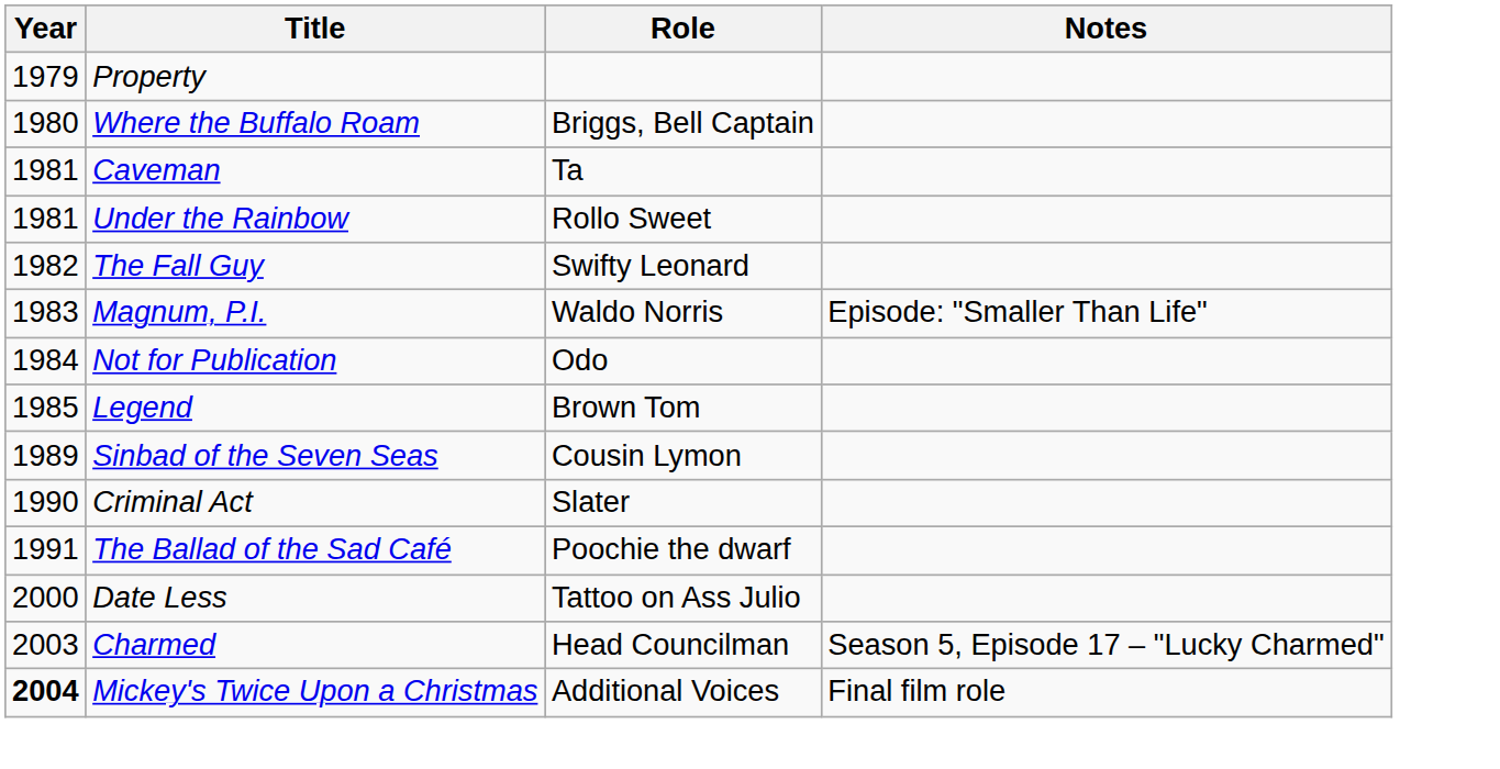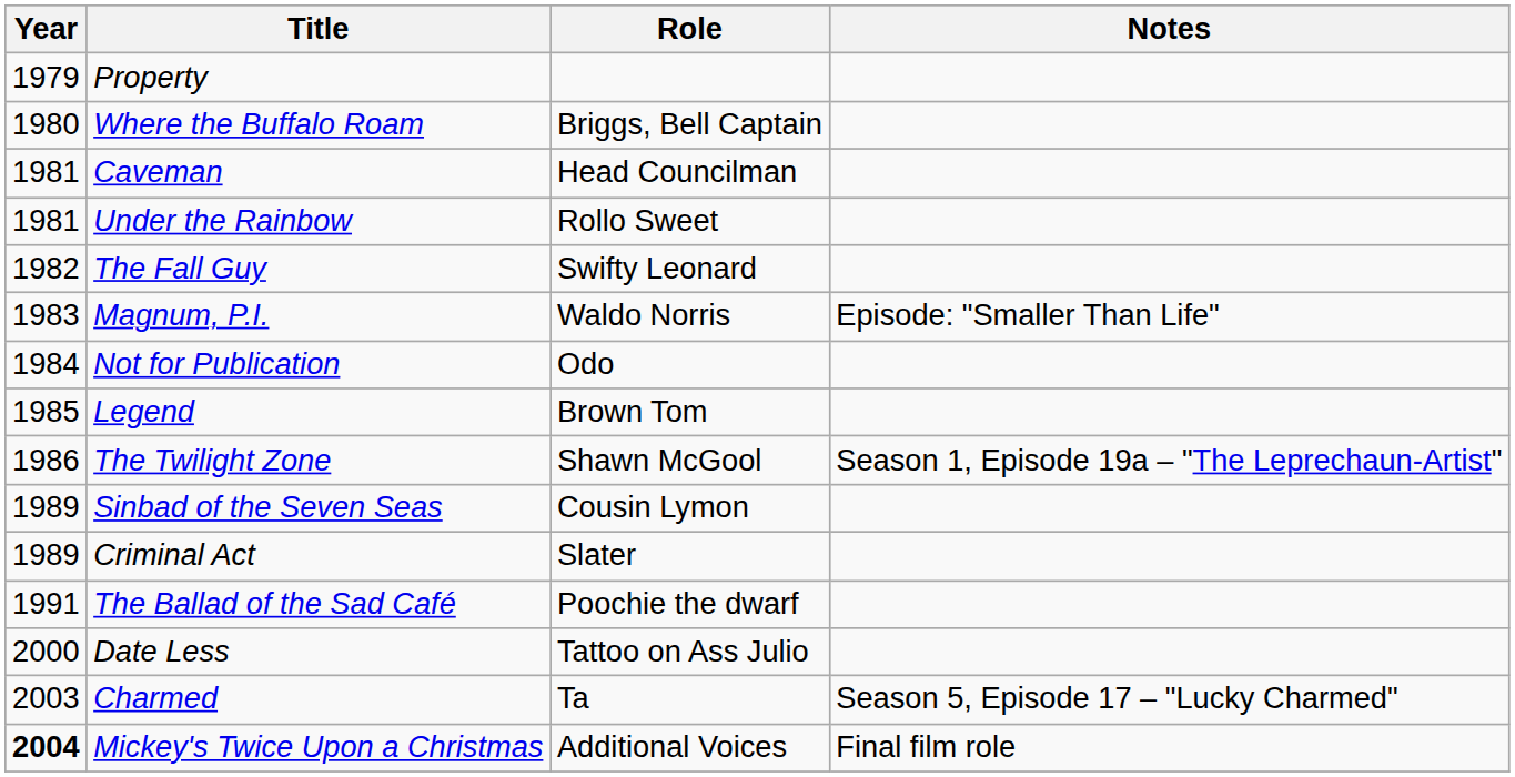Caveman | Role: Ta -> Head Councilman
+ row: 1986 | The Twilight Zone | Shawn McGool | Season 1, Episode 19a – "The Leprechaun-Artist"
Criminal Act | Year: 1990 -> 1989
Charmed | Role: Head Councilman -> Ta
